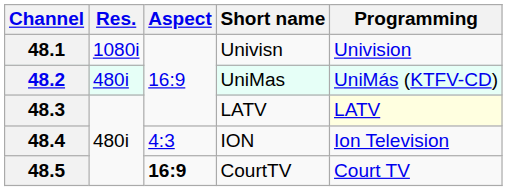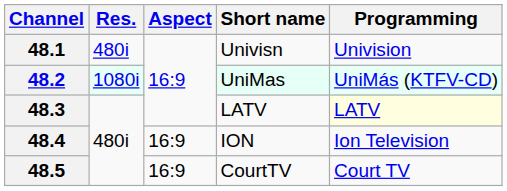48.1 | Res.: 1080i -> 480i
48.2 | Res.: 480i -> 1080i
48.4 | Aspect: 4:3 -> 16:9
48.5 | Aspect: bold -> normal
